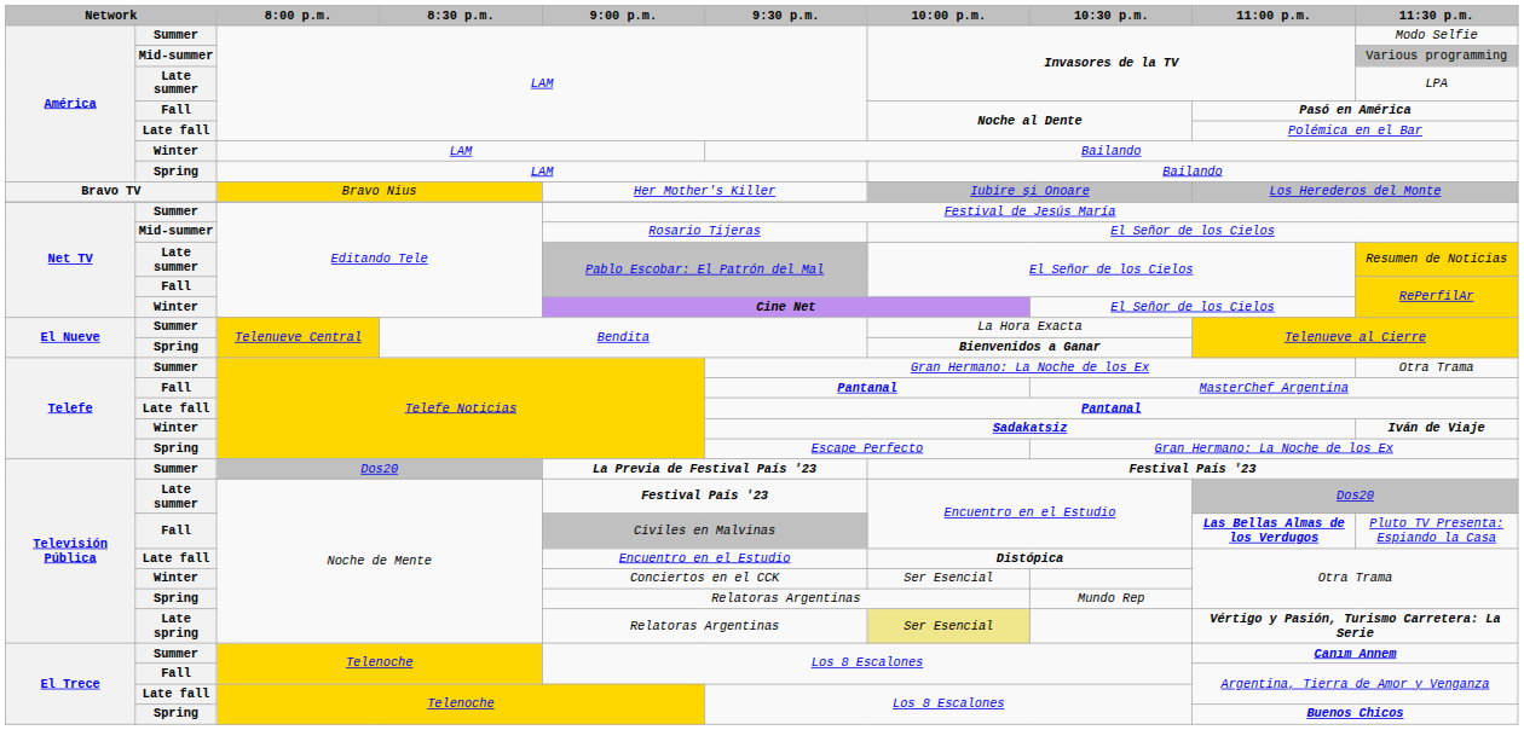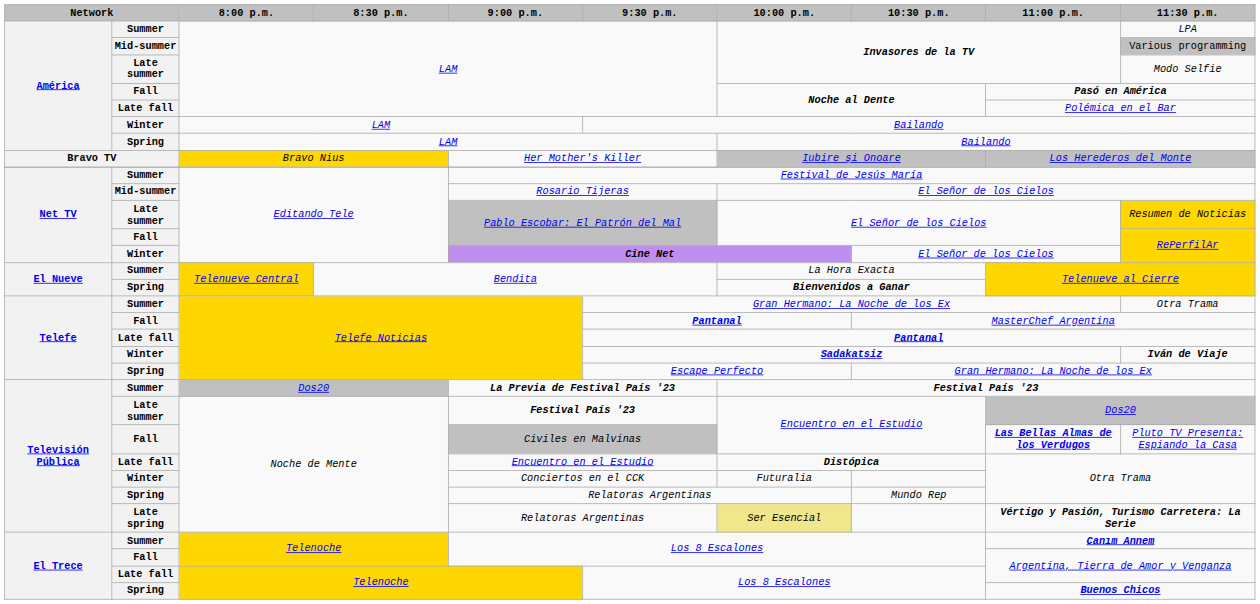Summer / LAM | 11:30 p.m.: Modo Selfie -> LPA
Late summer / LAM | 11:30 p.m.: LPA -> Modo Selfie
Winter / Noche de Mente | 10:00 p.m.: Ser Esencial -> Futuralia
